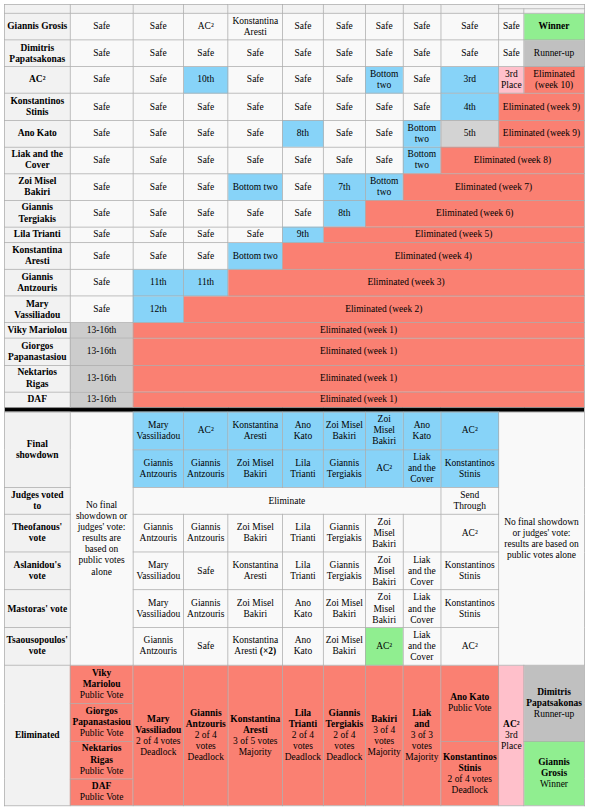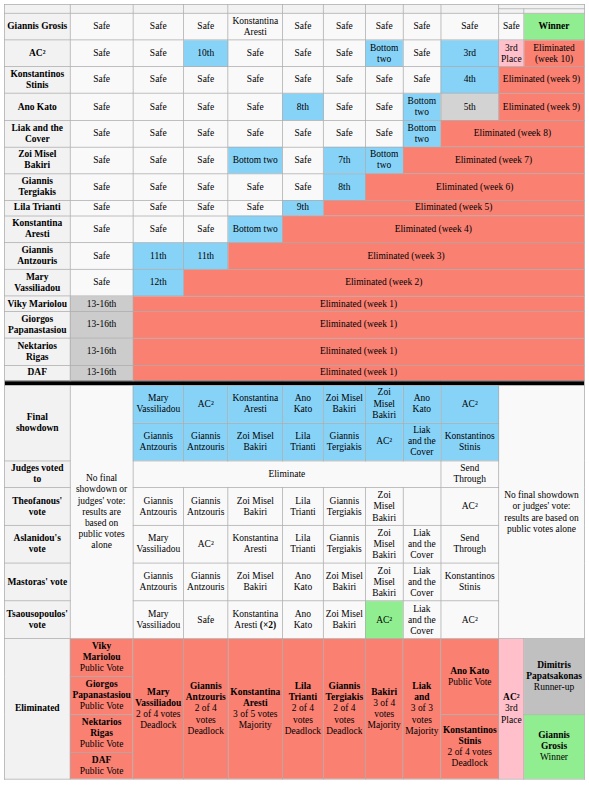Giannis Grosis | column 4: AC² -> Safe
- row: Dimitris Papatsakonas | Safe | Safe | Safe | Safe | Safe | Safe | Safe | Safe | Safe | Safe | Runner-up
Aslanidou's vote | column 4: Safe -> AC²
Aslanidou's vote | column 10: Konstantinos Stinis -> Send Through
Mastoras' vote | column 3: Mary Vassiliadou -> Giannis Antzouris
Tsaousopoulos' vote | column 3: Giannis Antzouris -> Mary Vassiliadou
